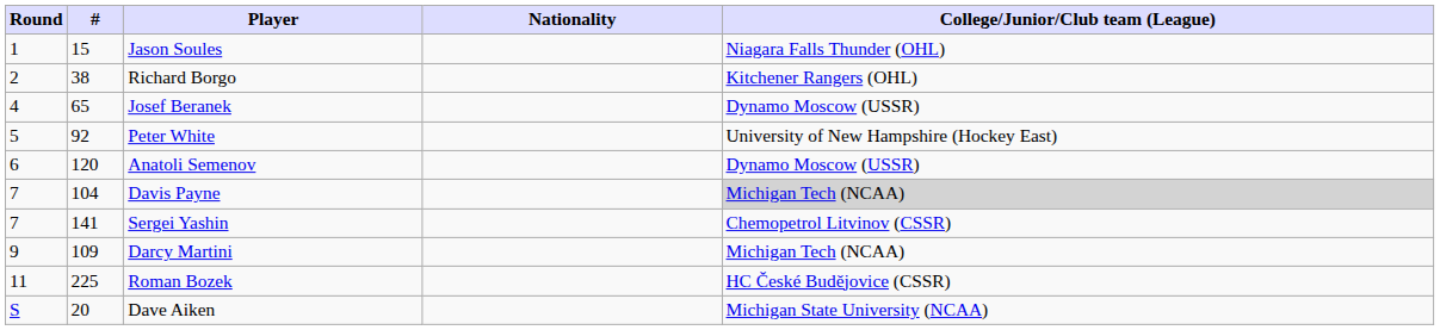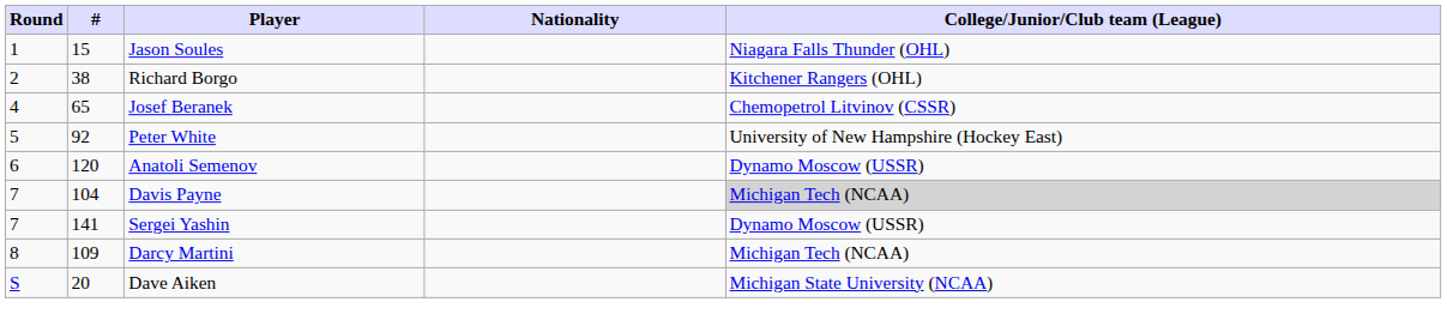Josef Beranek | College/Junior/Club team (League): Dynamo Moscow (USSR) -> Chemopetrol Litvinov (CSSR)
Sergei Yashin | College/Junior/Club team (League): Chemopetrol Litvinov (CSSR) -> Dynamo Moscow (USSR)
Darcy Martini | Round: 9 -> 8
- row: 11 | 225 | Roman Bozek | HC České Budějovice (CSSR)
